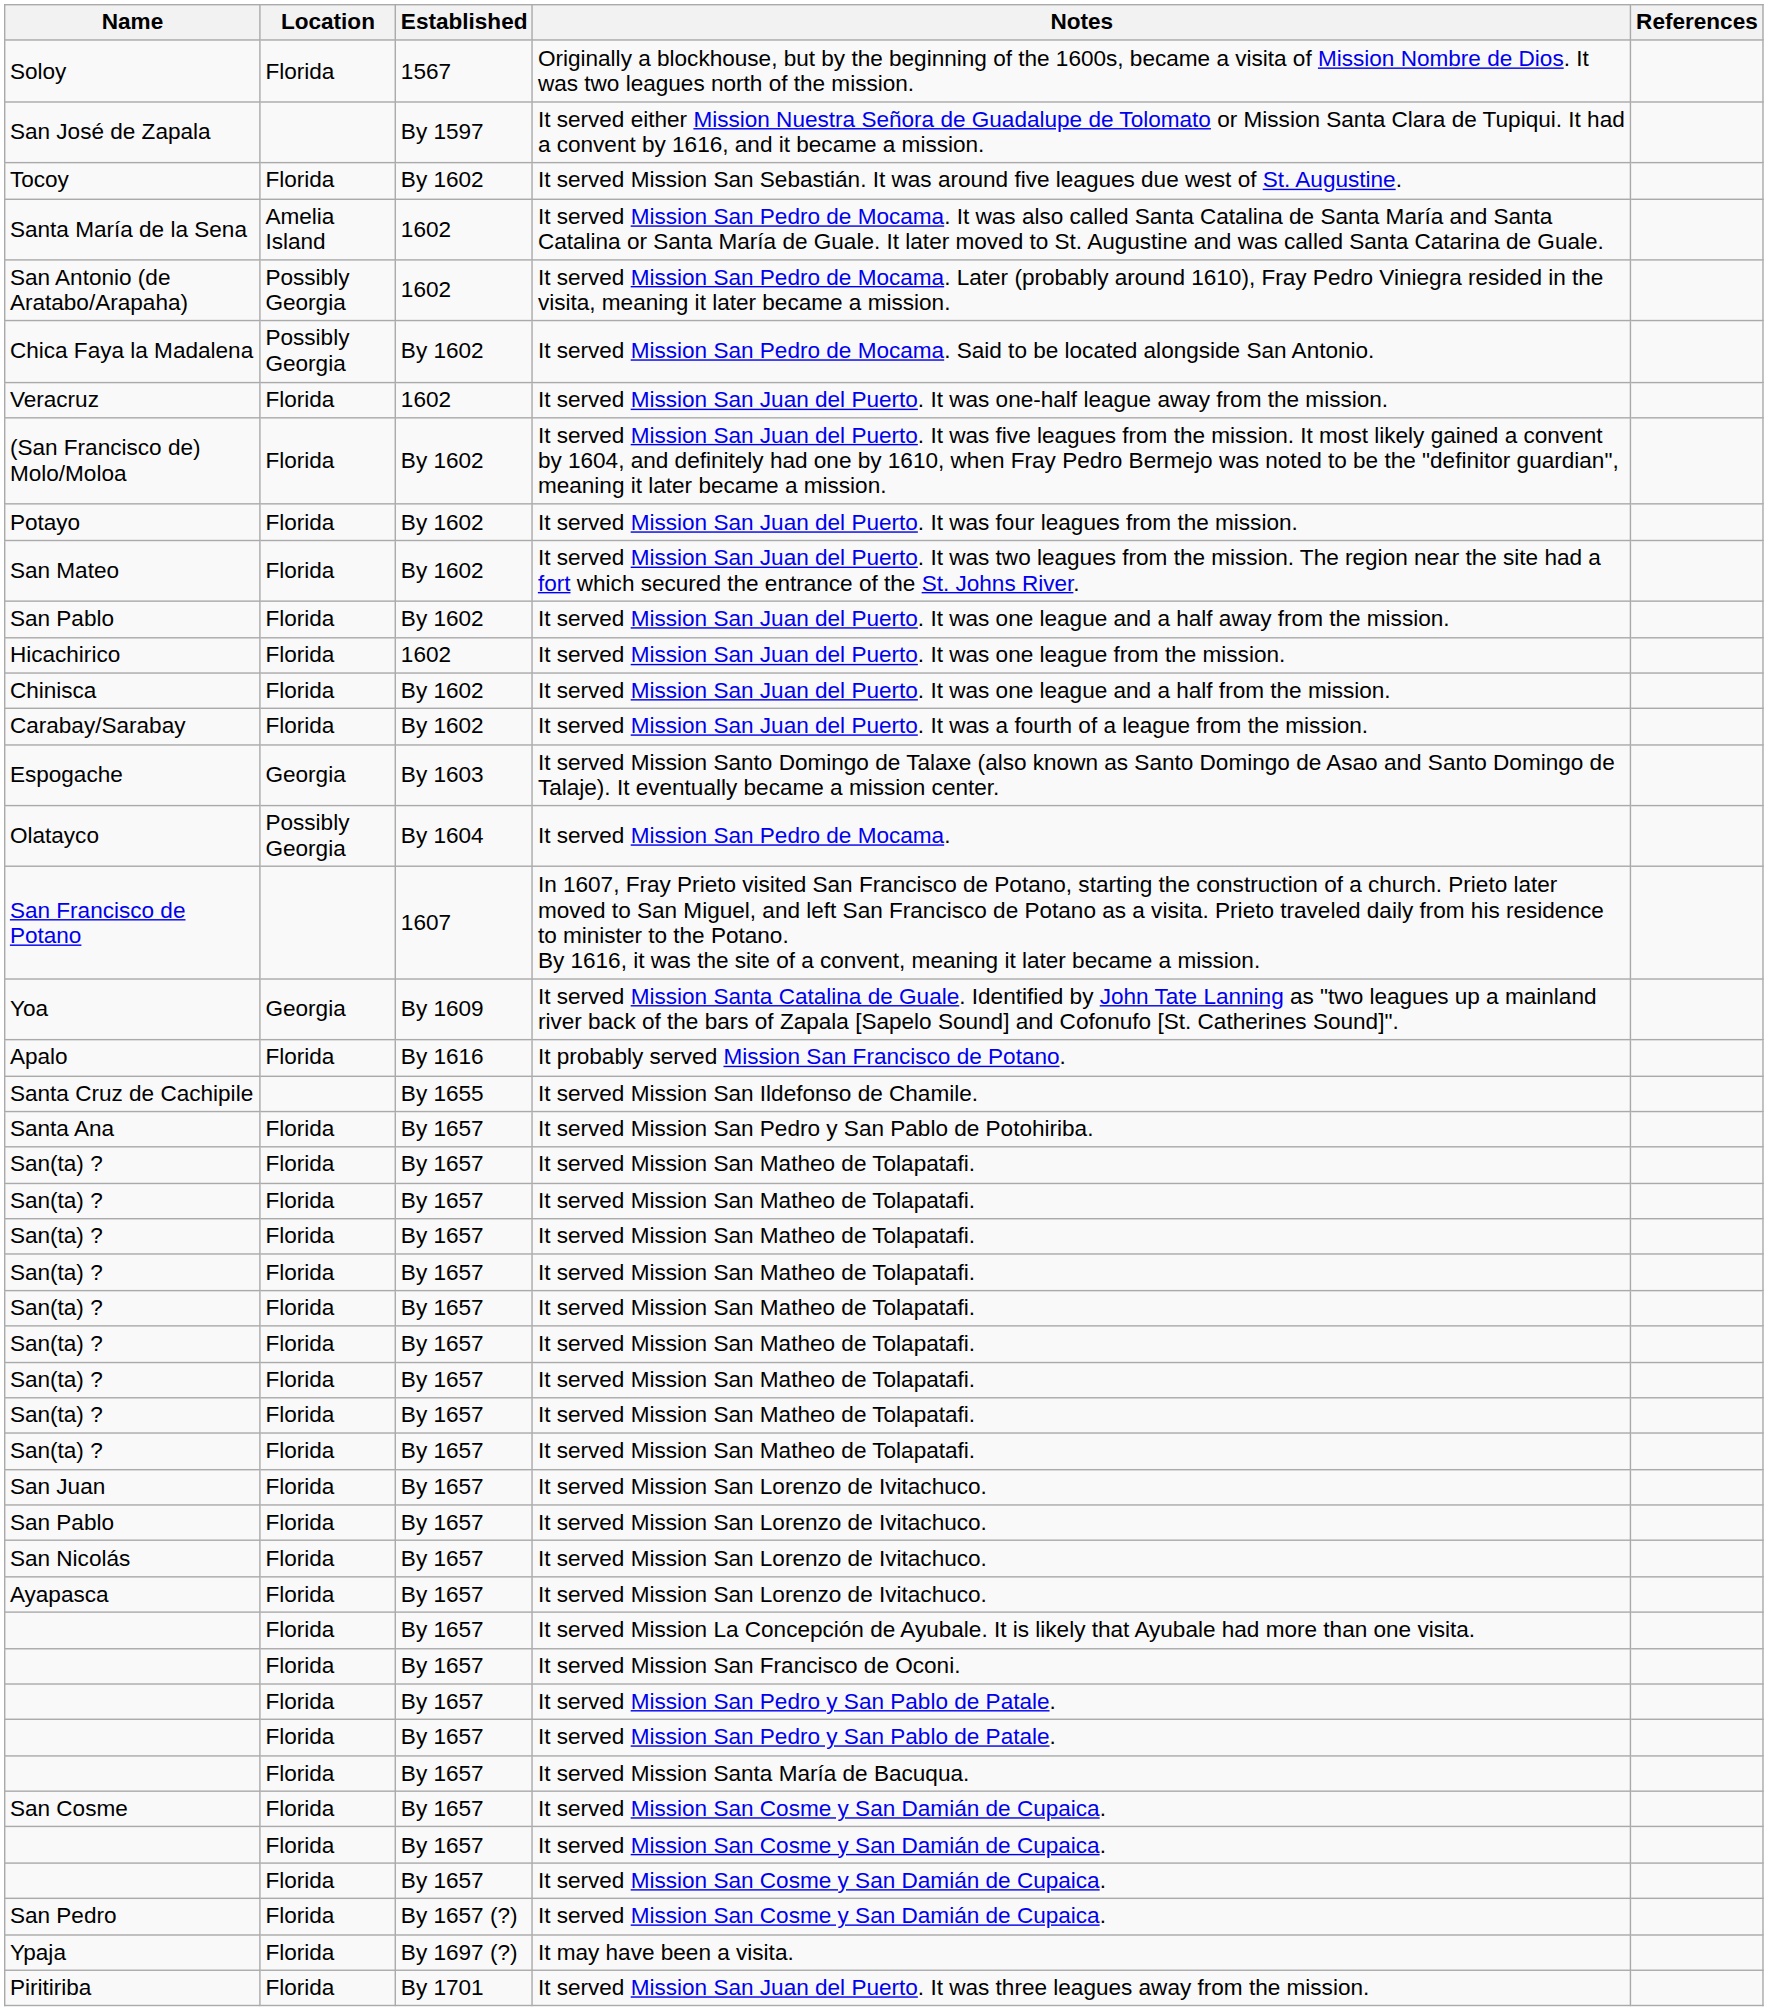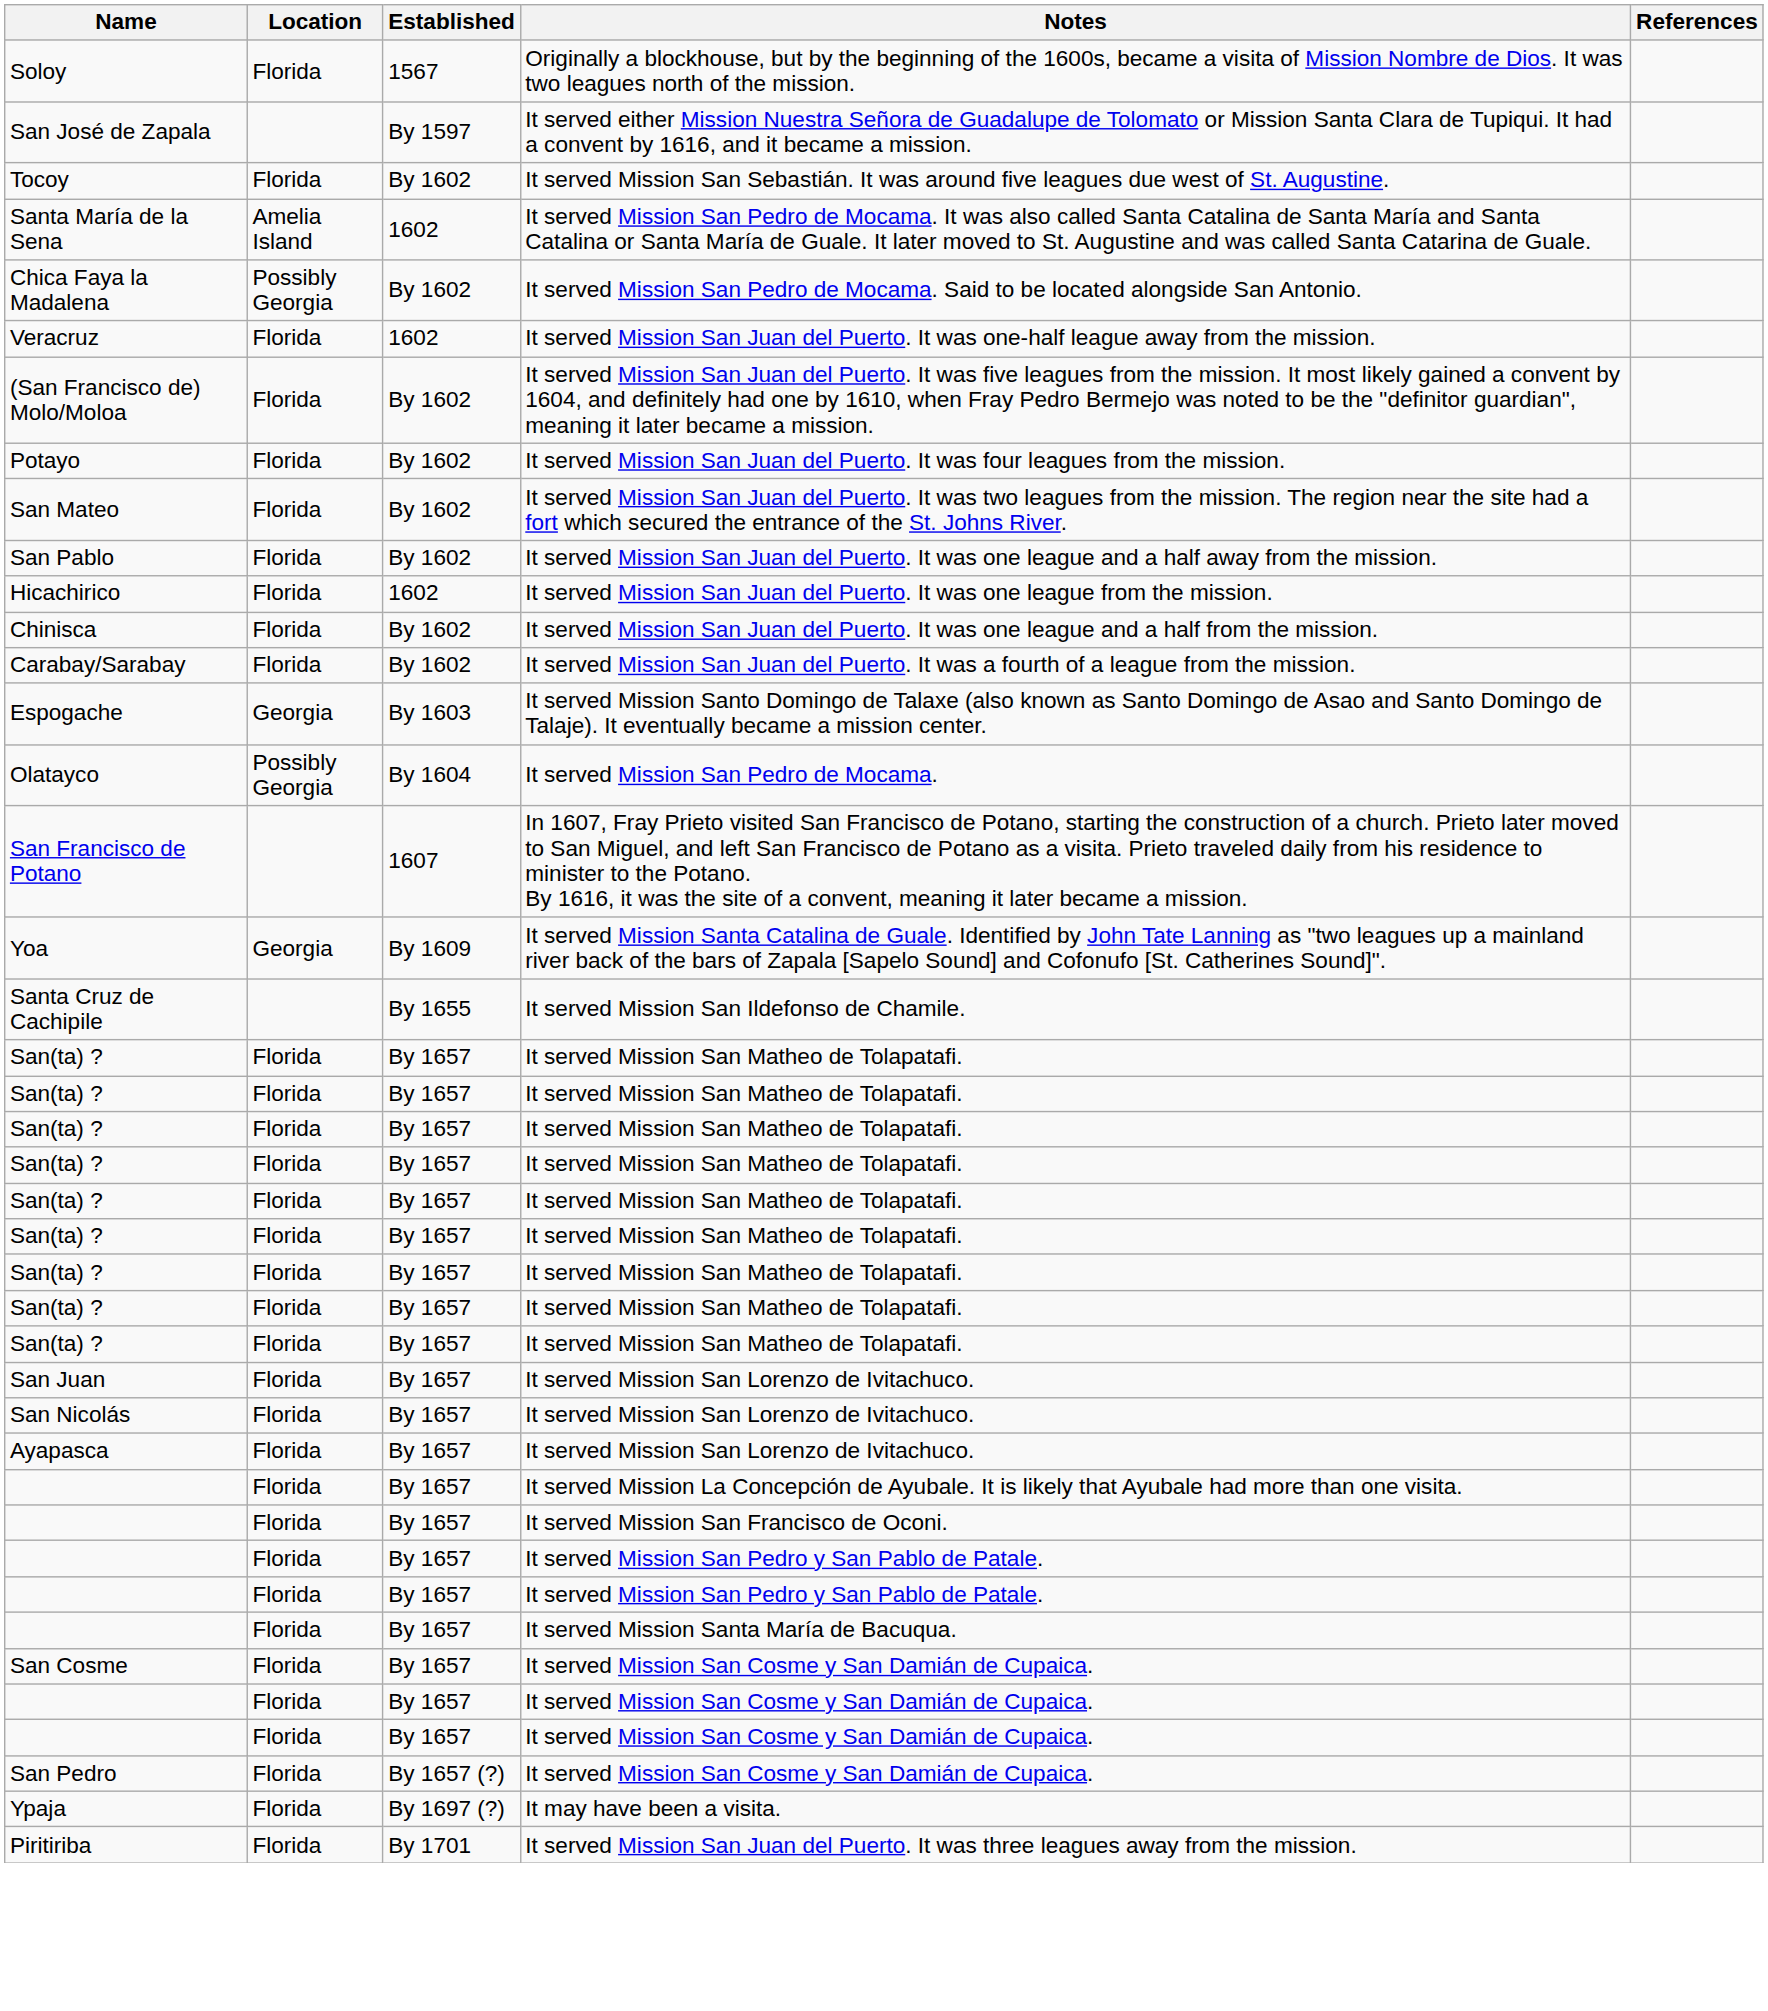- row: San Antonio (de Aratabo/Arapaha) | Possibly Georgia | 1602 | It served Mission San Pedro de Mocama. Later (probably around 1610), Fray Pedro Viniegra resided in the visita, meaning it later became a mission.
- row: Apalo | Florida | By 1616 | It probably served Mission San Francisco de Potano.
- row: Santa Ana | Florida | By 1657 | It served Mission San Pedro y San Pablo de Potohiriba.
- row: San Pablo | Florida | By 1657 | It served Mission San Lorenzo de Ivitachuco.
